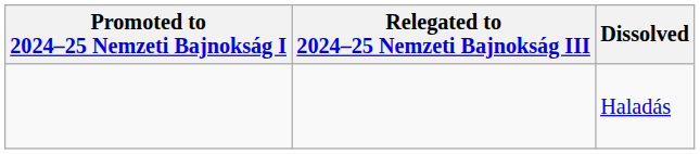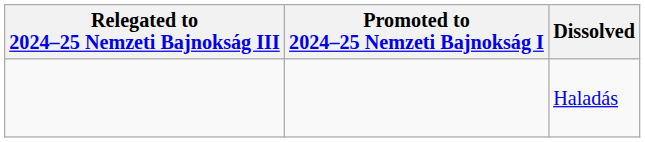columns swapped: Promoted to 2024–25 Nemzeti Bajnokság I <-> Relegated to 2024–25 Nemzeti Bajnokság III
